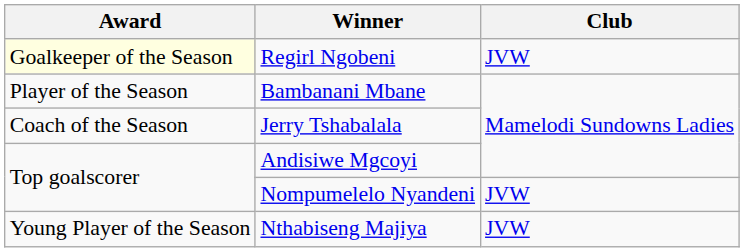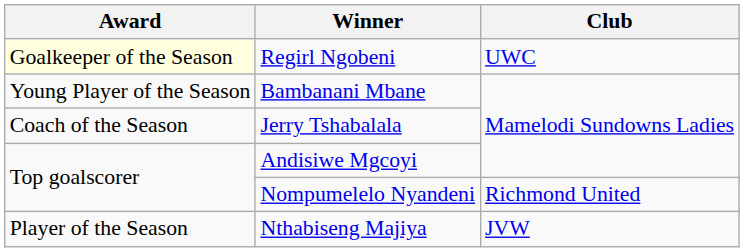Regirl Ngobeni | Club: JVW -> UWC
Bambanani Mbane | Award: Player of the Season -> Young Player of the Season
Nompumelelo Nyandeni | Club: JVW -> Richmond United
Nthabiseng Majiya | Award: Young Player of the Season -> Player of the Season
